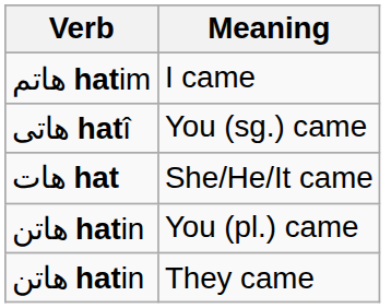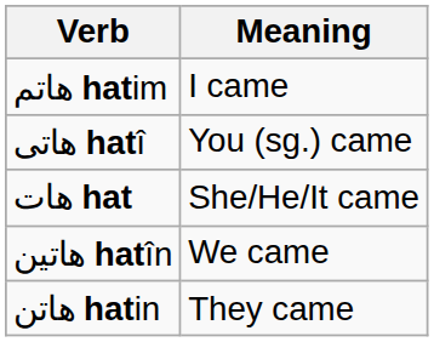+ row: هاتین hatîn | We came
- row: هاتن hatin | You (pl.) came
